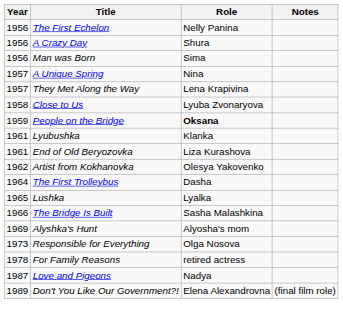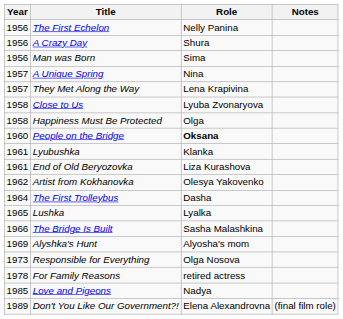+ row: 1958 | Happiness Must Be Protected | Olga
People on the Bridge | Year: 1959 -> 1960
Love and Pigeons | Year: 1987 -> 1985
